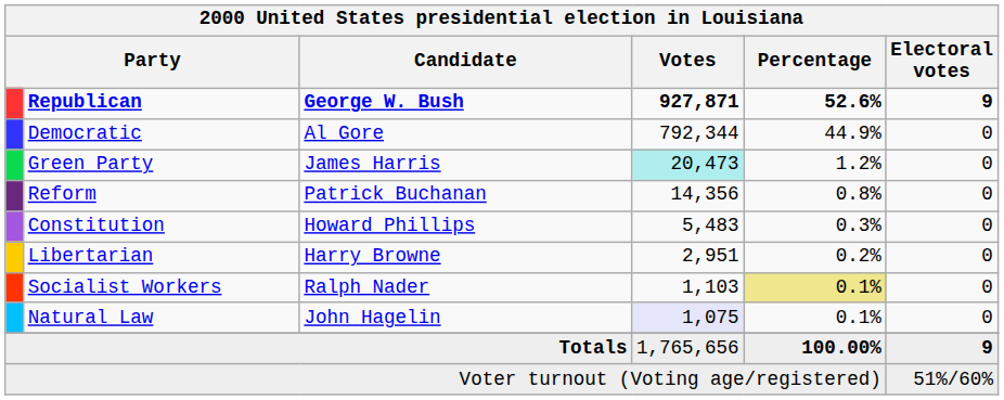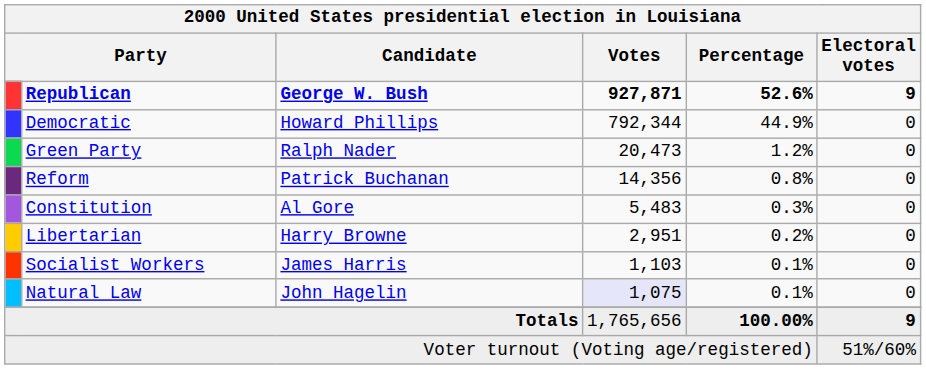Democratic | Candidate: Al Gore -> Howard Phillips
Green Party | Candidate: James Harris -> Ralph Nader
Green Party | Votes: paleturquoise background -> no background
Constitution | Candidate: Howard Phillips -> Al Gore
Socialist Workers | Candidate: Ralph Nader -> James Harris
Socialist Workers | Percentage: khaki background -> no background
